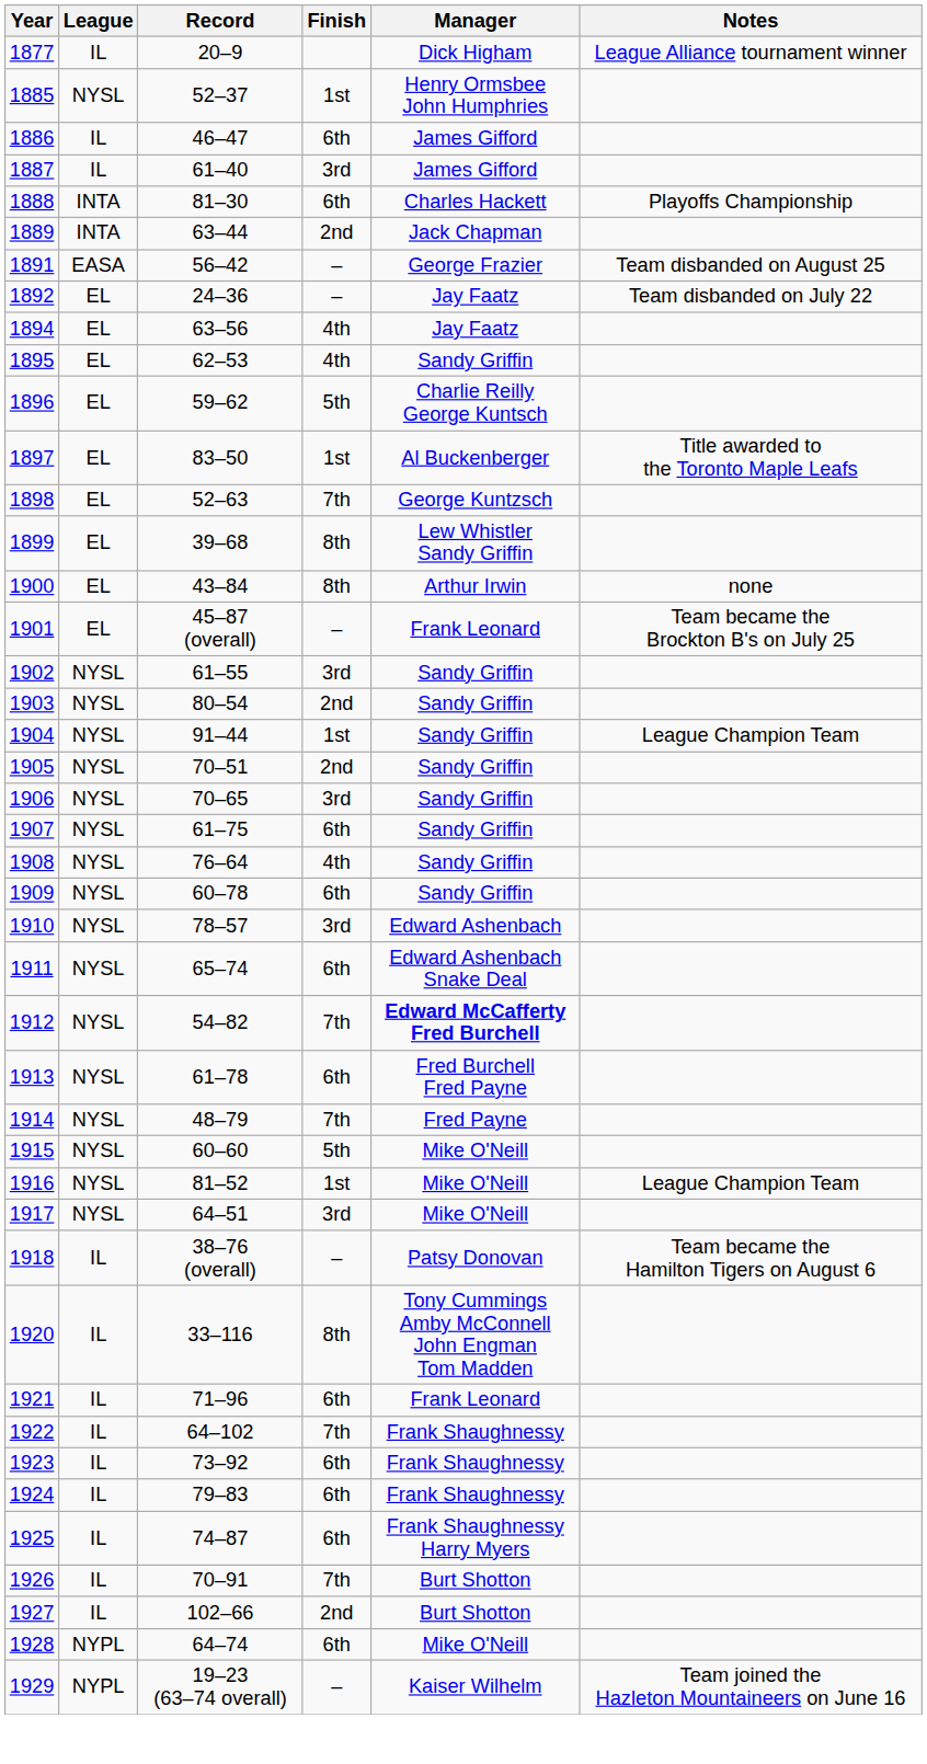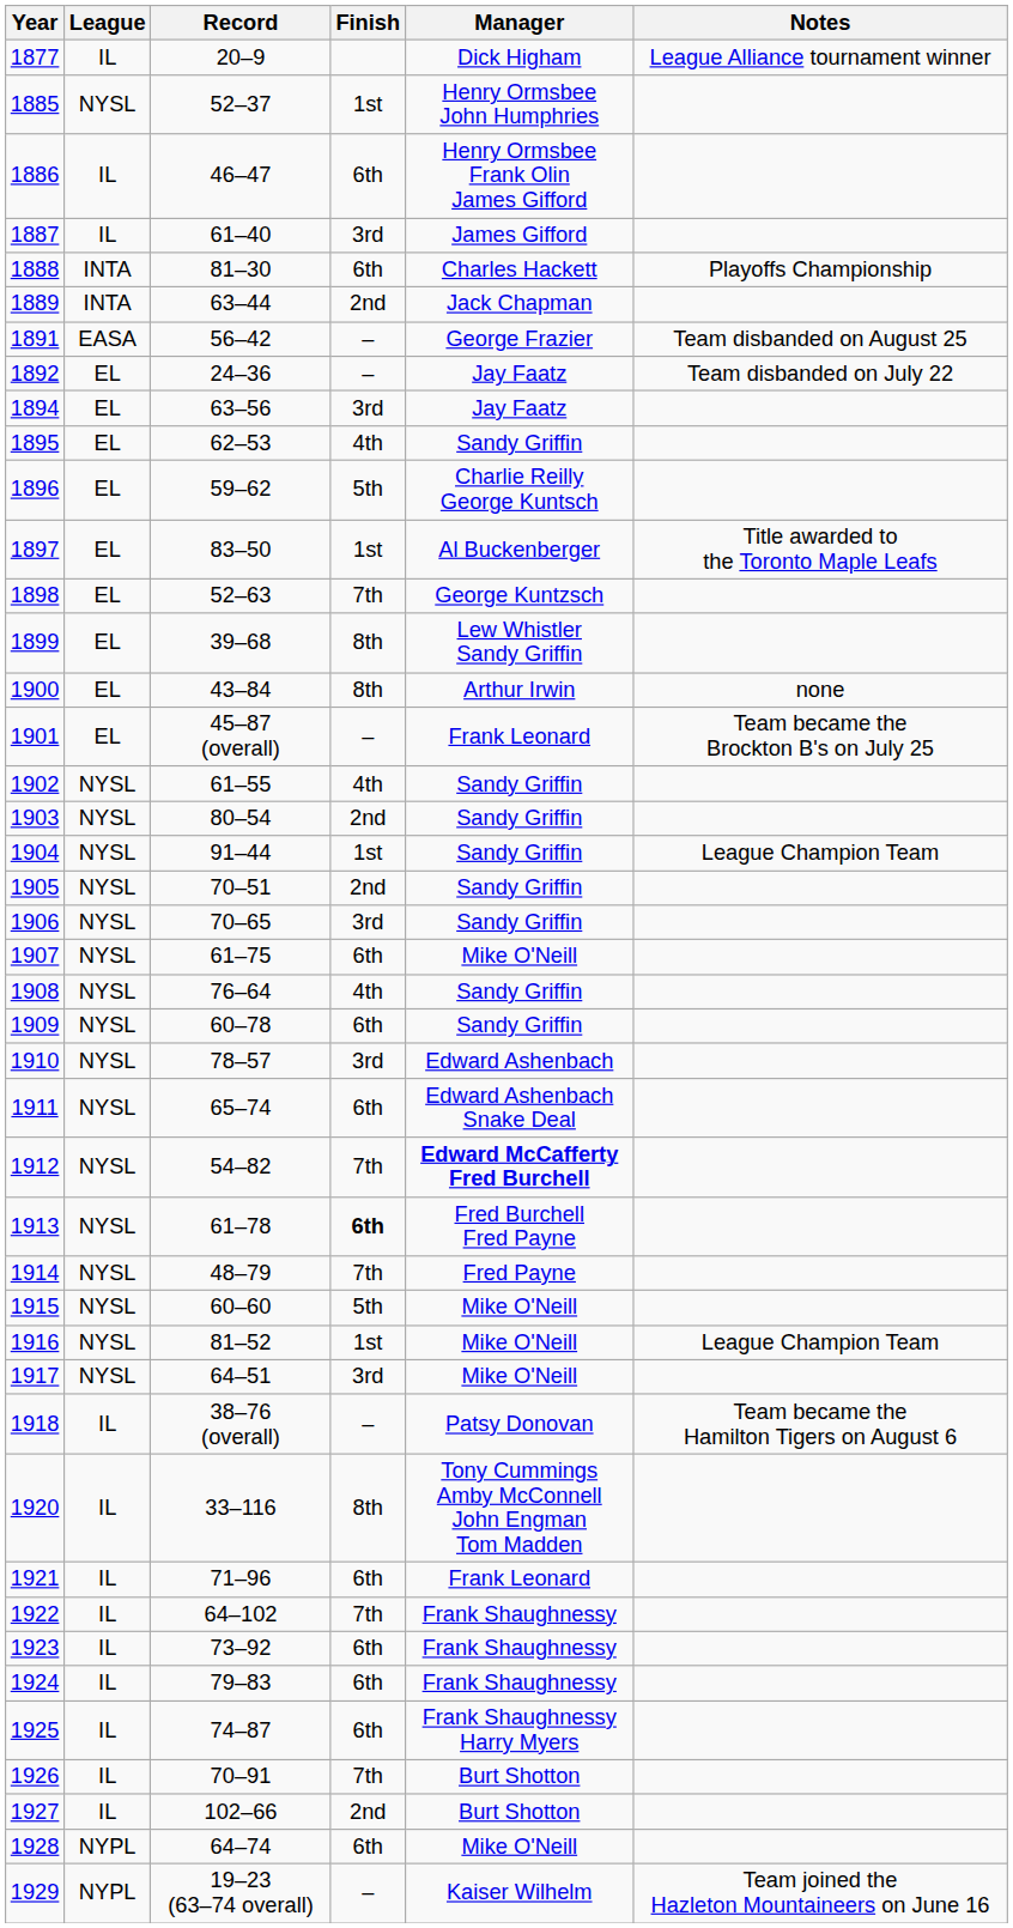1886 | Manager: James Gifford -> Henry Ormsbee Frank Olin James Gifford
1894 | Finish: 4th -> 3rd
1902 | Finish: 3rd -> 4th
1907 | Manager: Sandy Griffin -> Mike O'Neill
1913 | Finish: normal -> bold
